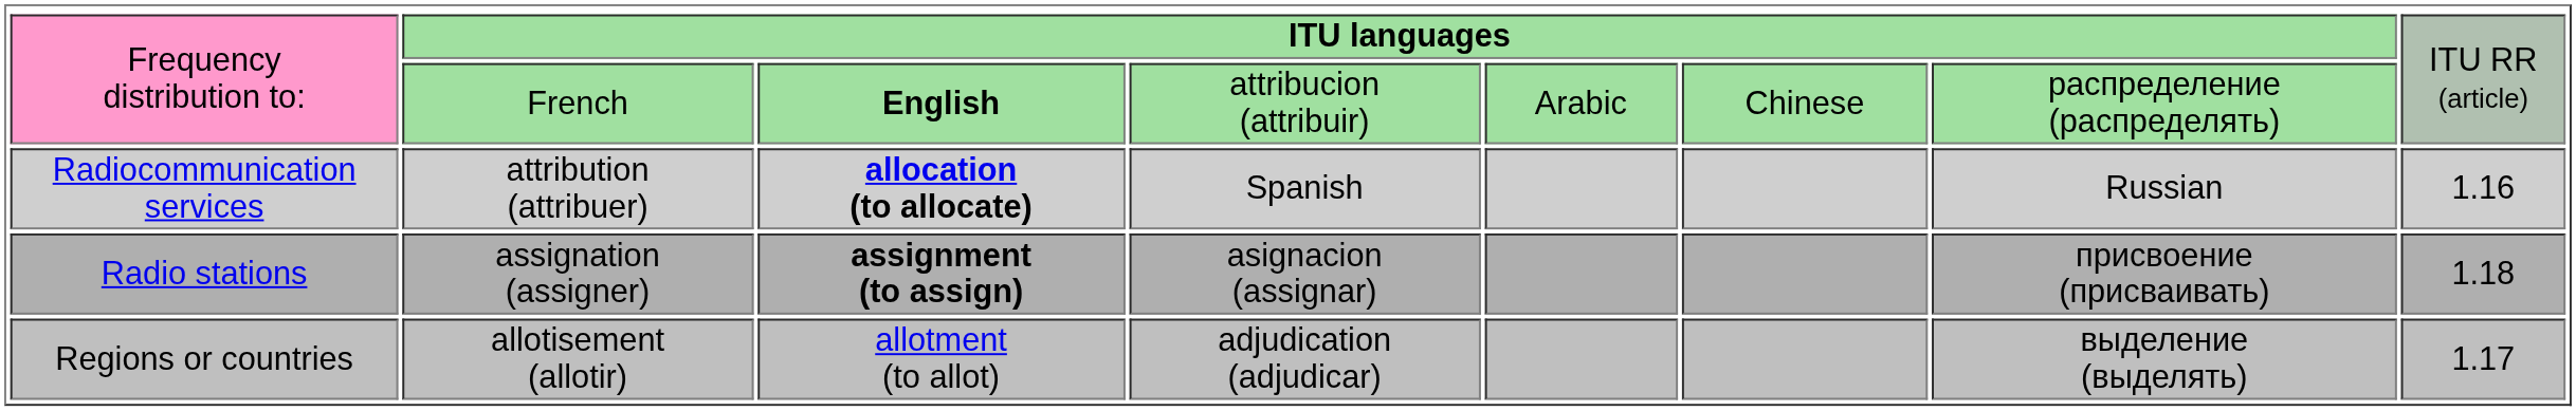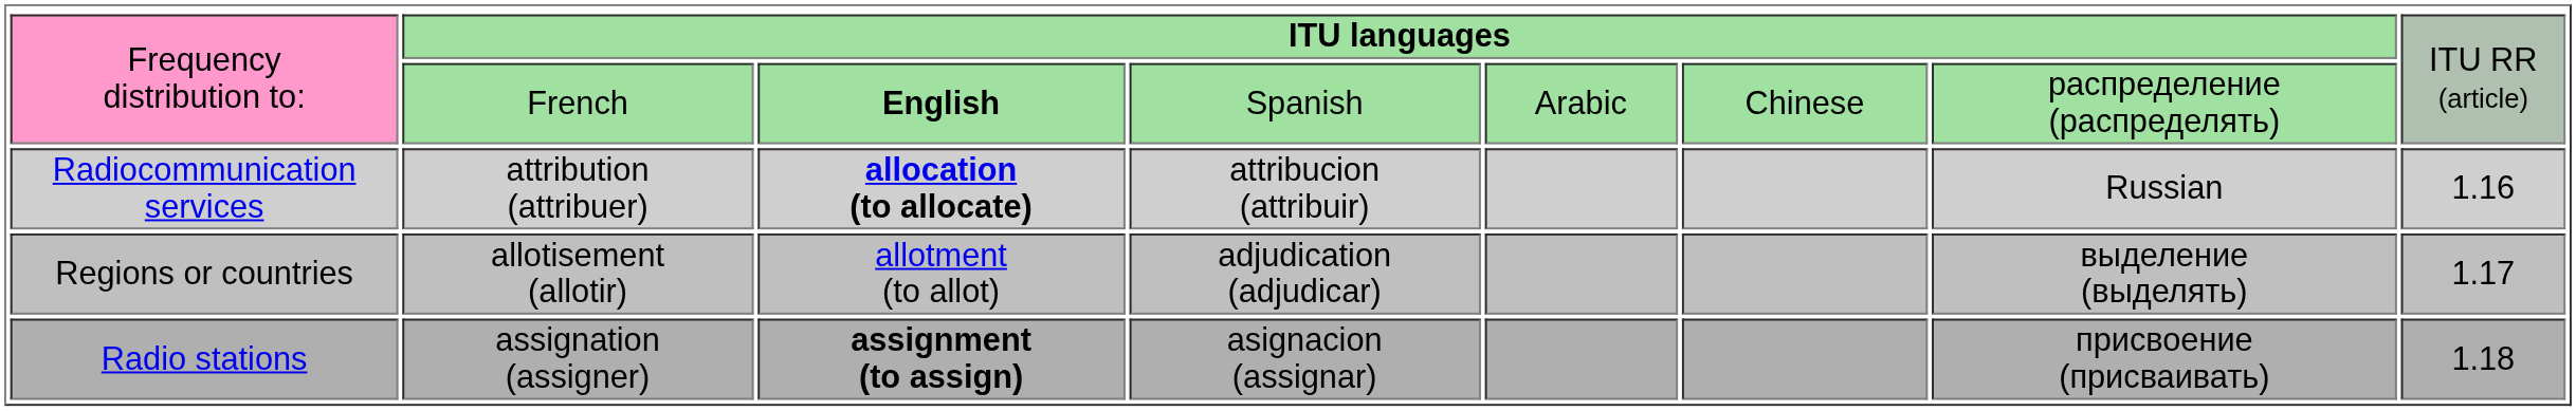French | column 4: attribucion (attribuir) -> Spanish
attribution (attribuer) | column 4: Spanish -> attribucion (attribuir)
rows swapped: allotisement (allotir) <-> assignation (assigner)
